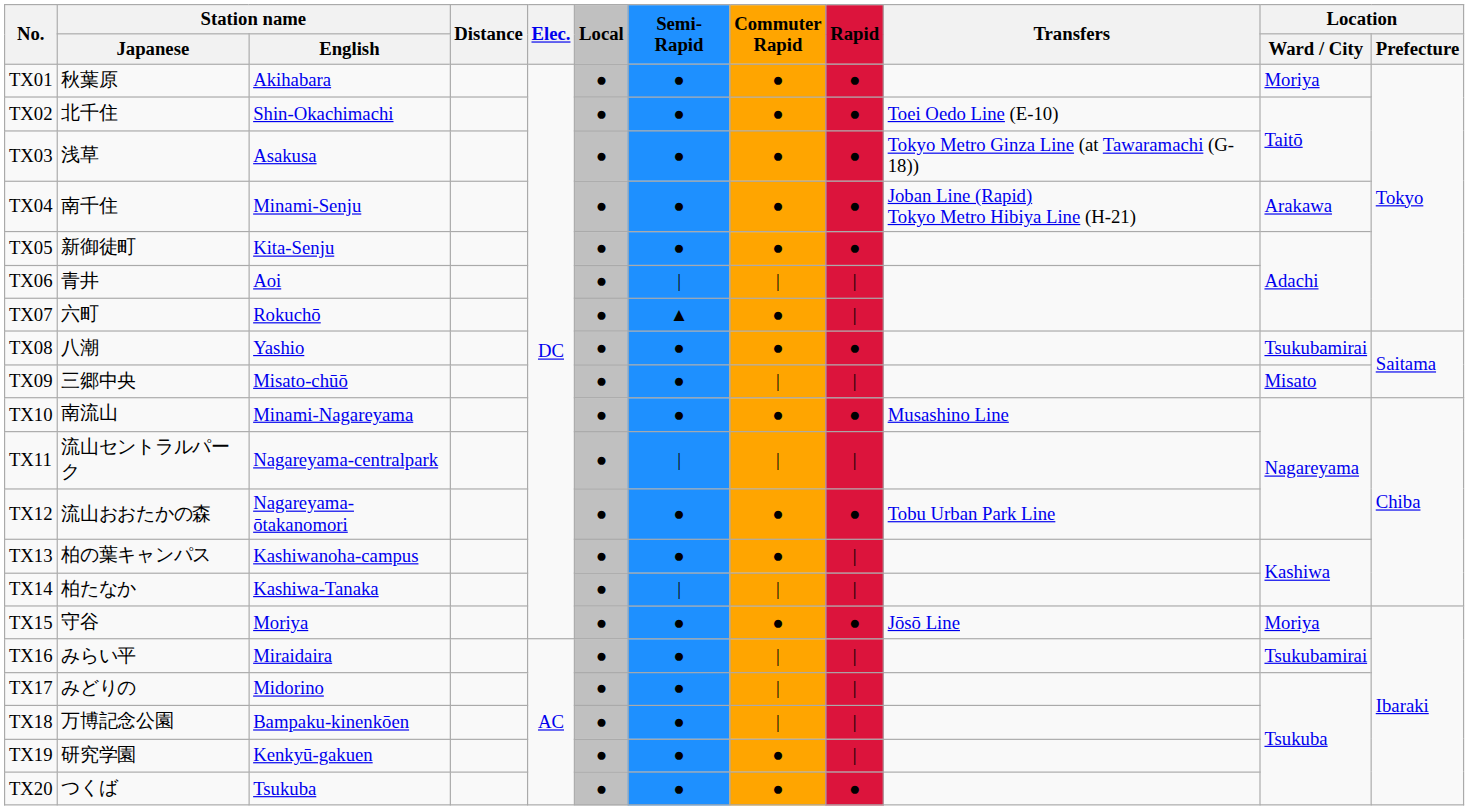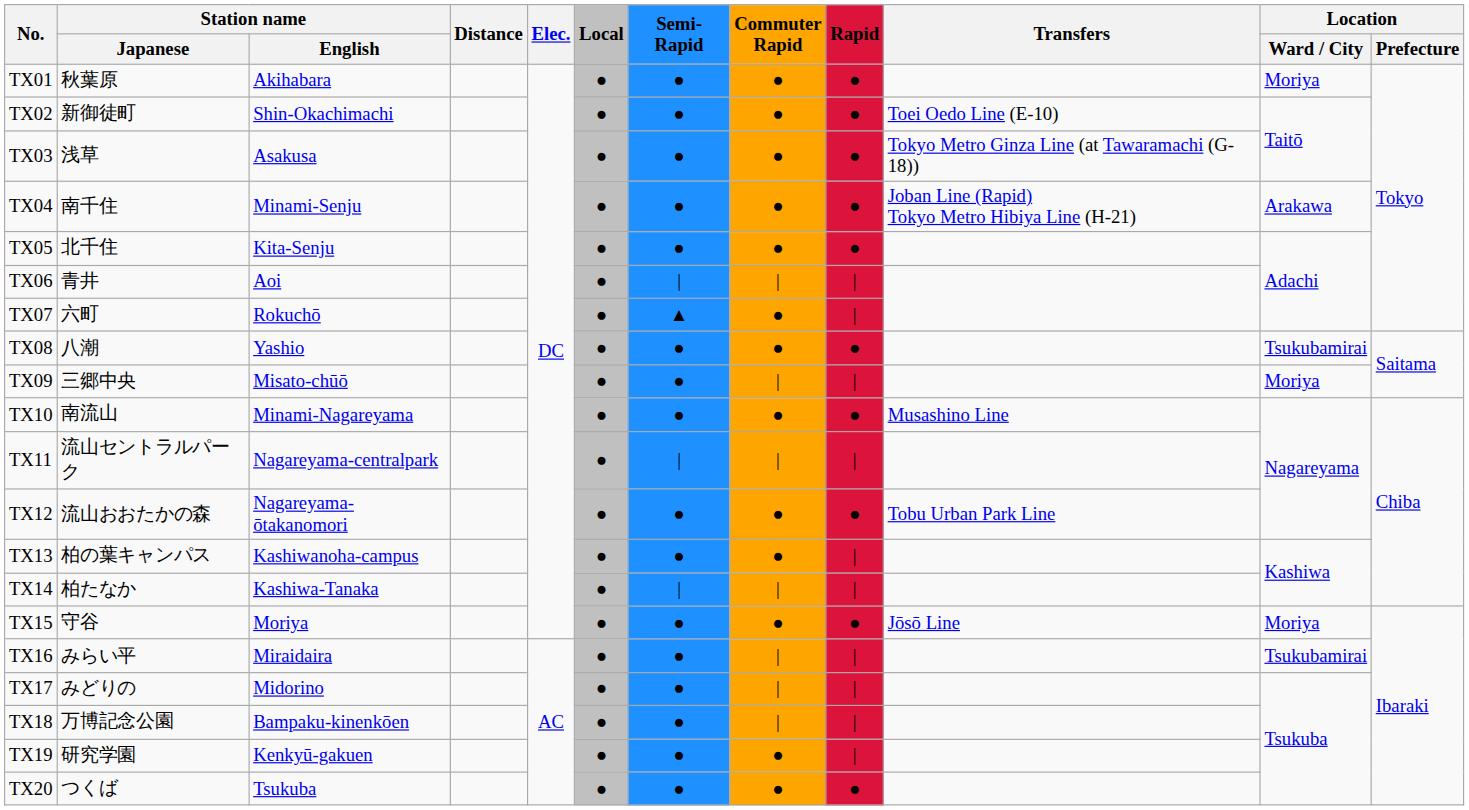TX02 | Station name / Japanese: 北千住 -> 新御徒町
TX05 | Station name / Japanese: 新御徒町 -> 北千住
TX09 | Location / Ward / City: Misato -> Moriya
